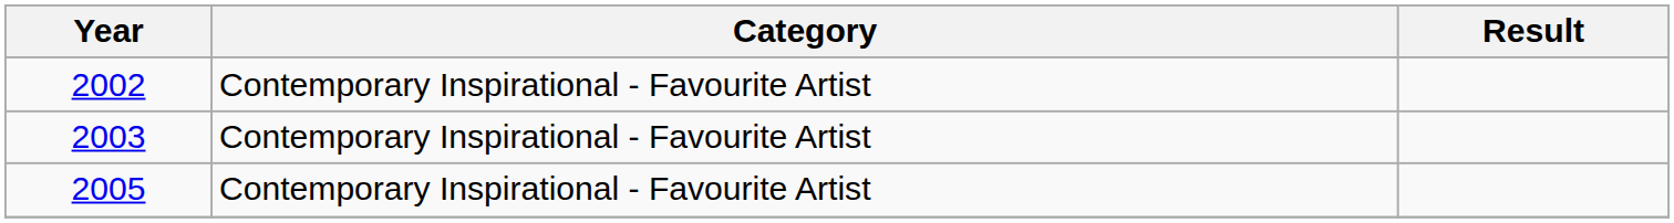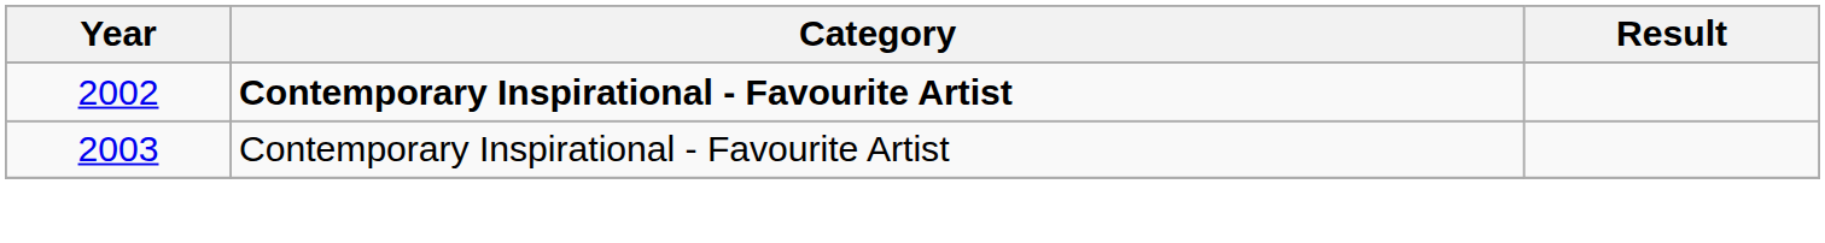2002 | Category: normal -> bold
- row: 2005 | Contemporary Inspirational - Favourite Artist
